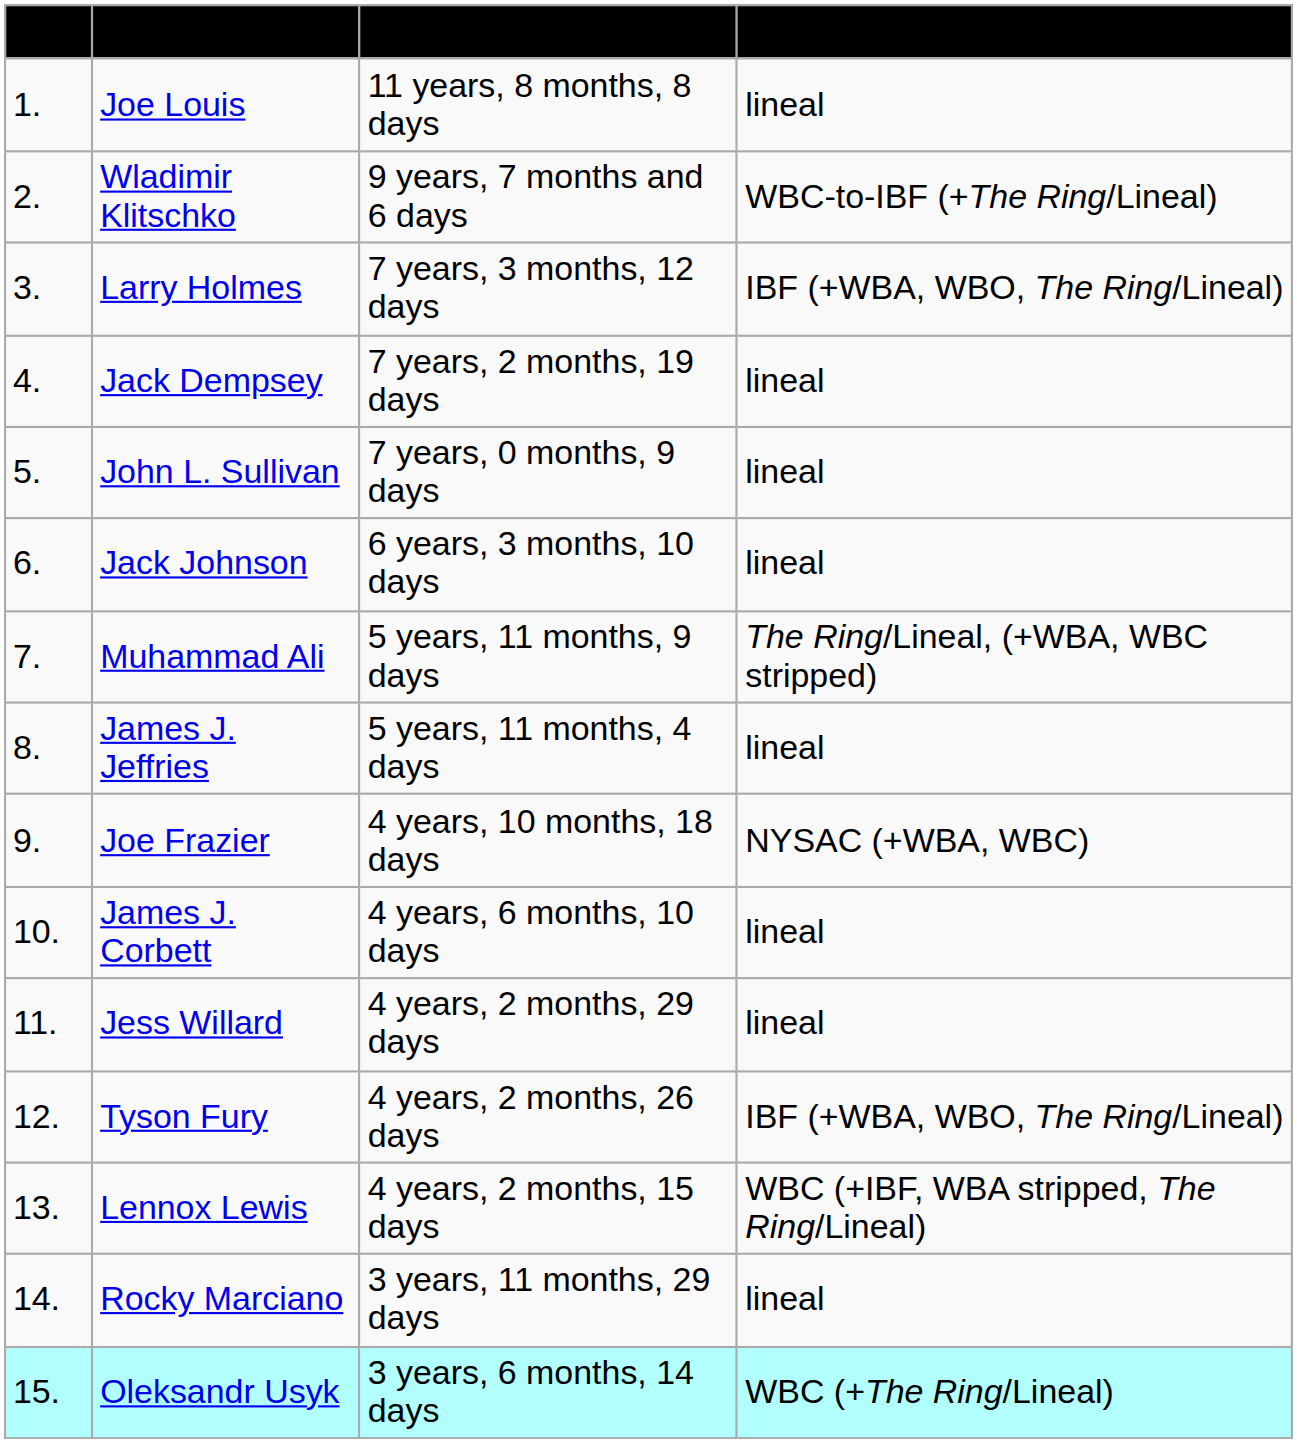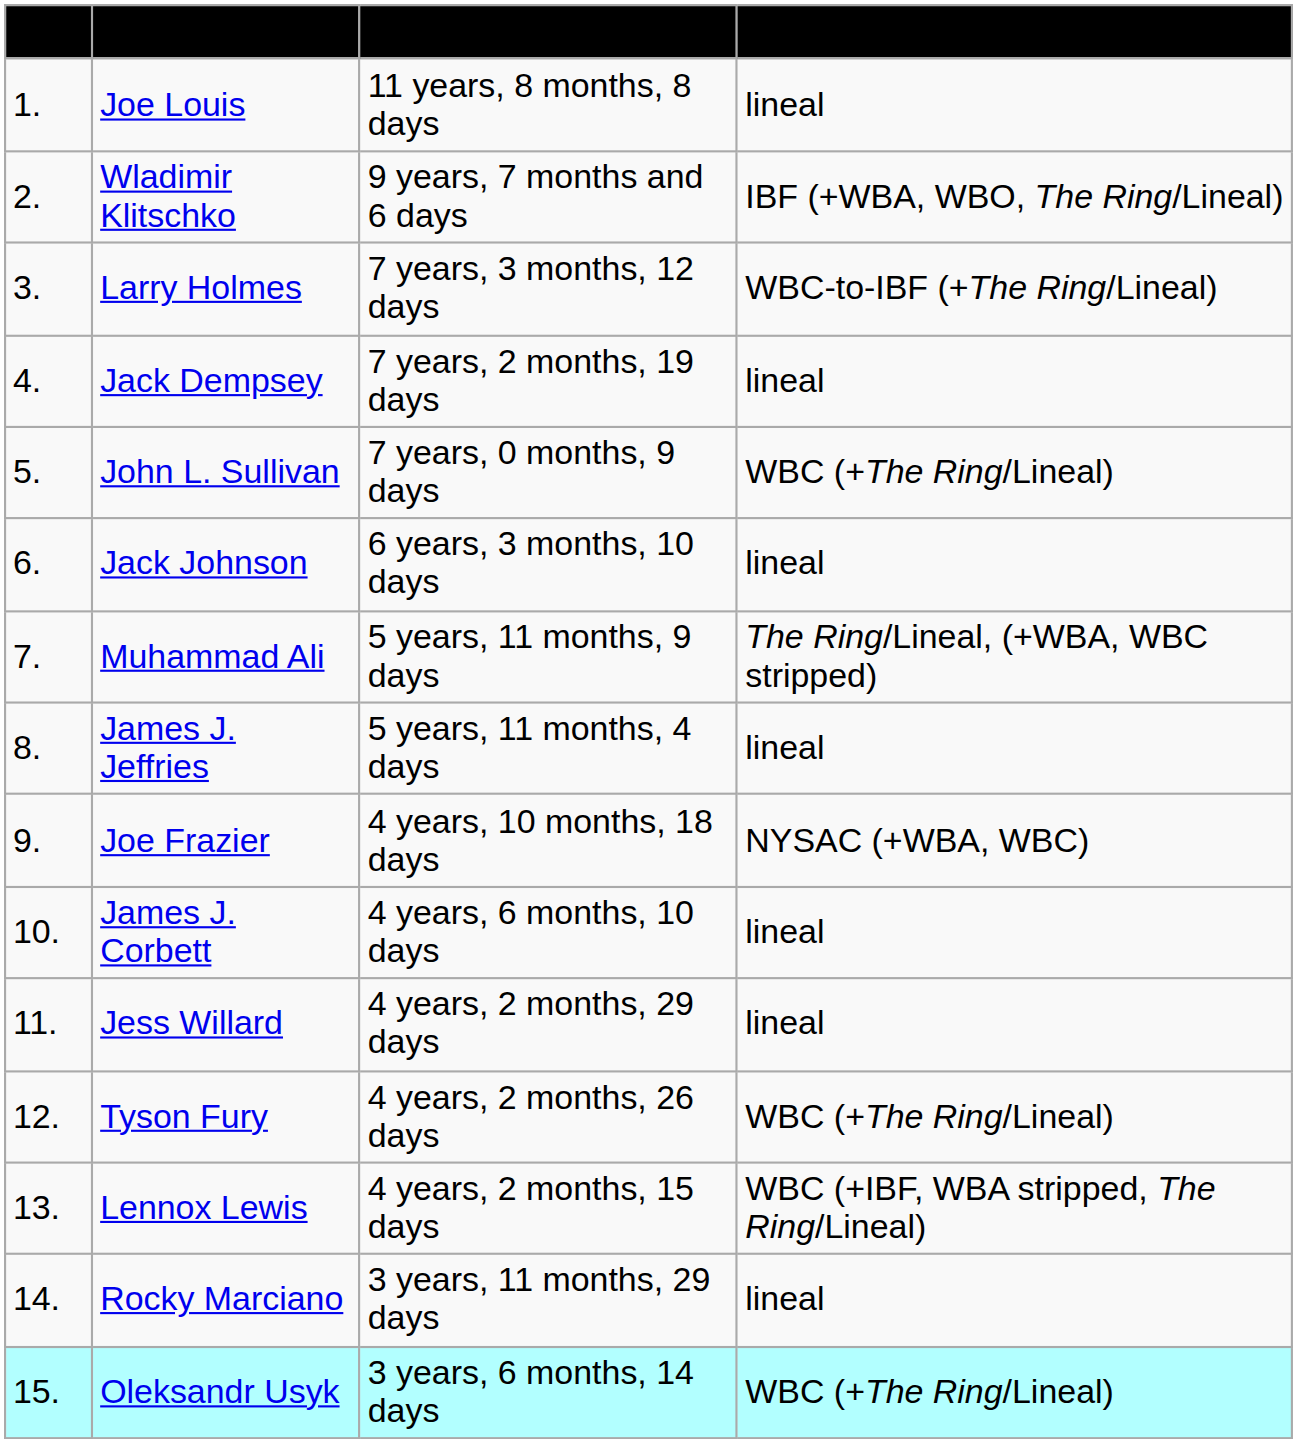Wladimir Klitschko | Title recognition: WBC-to-IBF (+The Ring/Lineal) -> IBF (+WBA, WBO, The Ring/Lineal)
Larry Holmes | Title recognition: IBF (+WBA, WBO, The Ring/Lineal) -> WBC-to-IBF (+The Ring/Lineal)
John L. Sullivan | Title recognition: lineal -> WBC (+The Ring/Lineal)
Tyson Fury | Title recognition: IBF (+WBA, WBO, The Ring/Lineal) -> WBC (+The Ring/Lineal)
